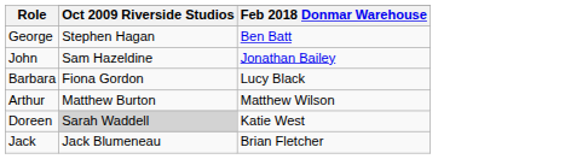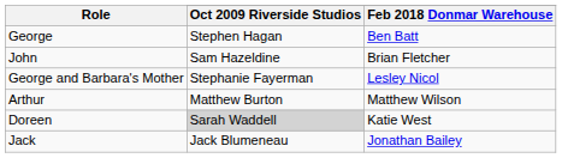John | Feb 2018 Donmar Warehouse: Jonathan Bailey -> Brian Fletcher
+ row: George and Barbara's Mother | Stephanie Fayerman | Lesley Nicol
- row: Barbara | Fiona Gordon | Lucy Black
Jack | Feb 2018 Donmar Warehouse: Brian Fletcher -> Jonathan Bailey
